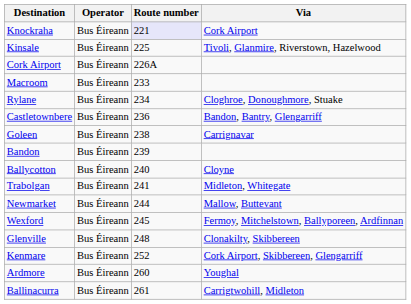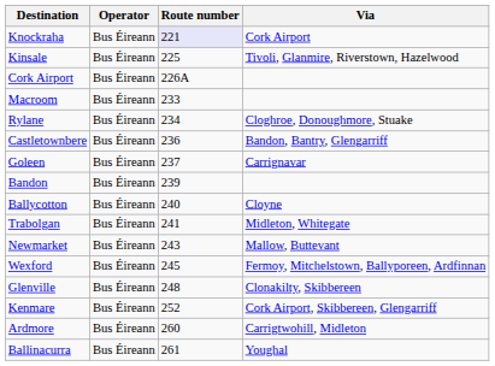Goleen | Route number: 238 -> 237
Newmarket | Route number: 244 -> 243
Ardmore | Via: Youghal -> Carrigtwohill, Midleton
Ballinacurra | Via: Carrigtwohill, Midleton -> Youghal
